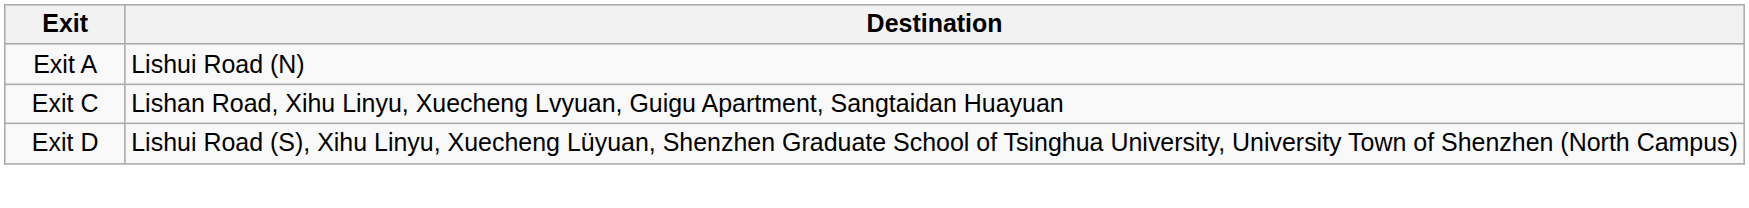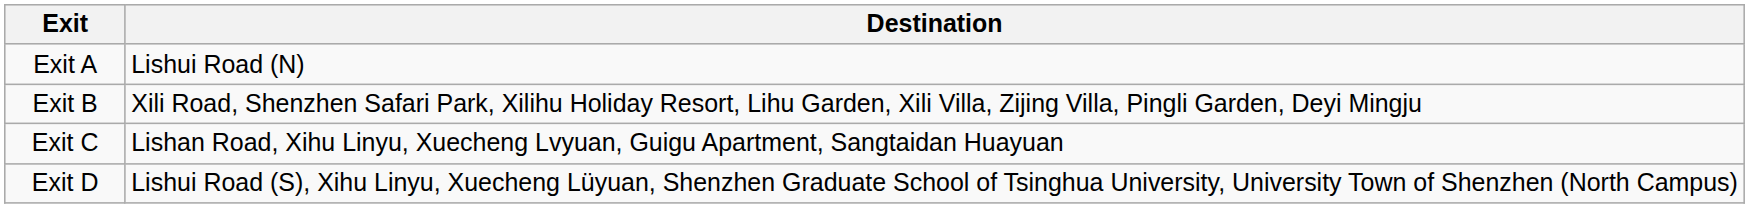+ row: Exit B | Xili Road, Shenzhen Safari Park, Xilihu Holiday Resort, Lihu Garden, Xili Villa, Zijing Villa, Pingli Garden, Deyi Mingju
